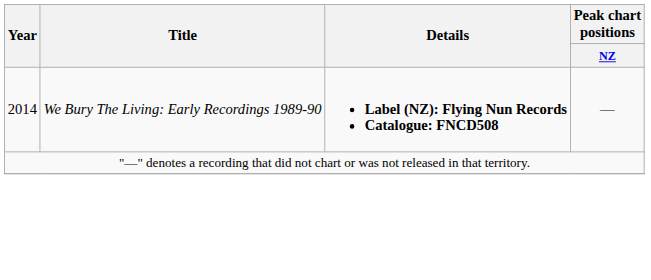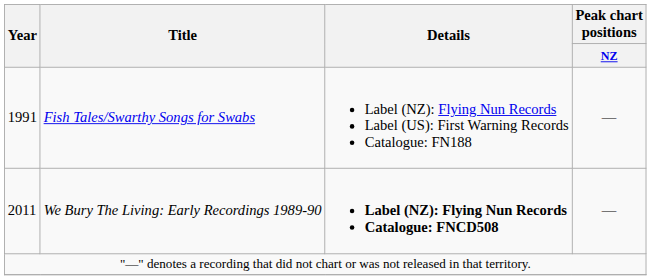+ row: 1991 | Fish Tales/Swarthy Songs for Swabs | Label (NZ): Flying Nun Records Label (US): First Warning Records Catalogue: FN188 | —
We Bury The Living: Early Recordings 1989-90 | Year: 2014 -> 2011
